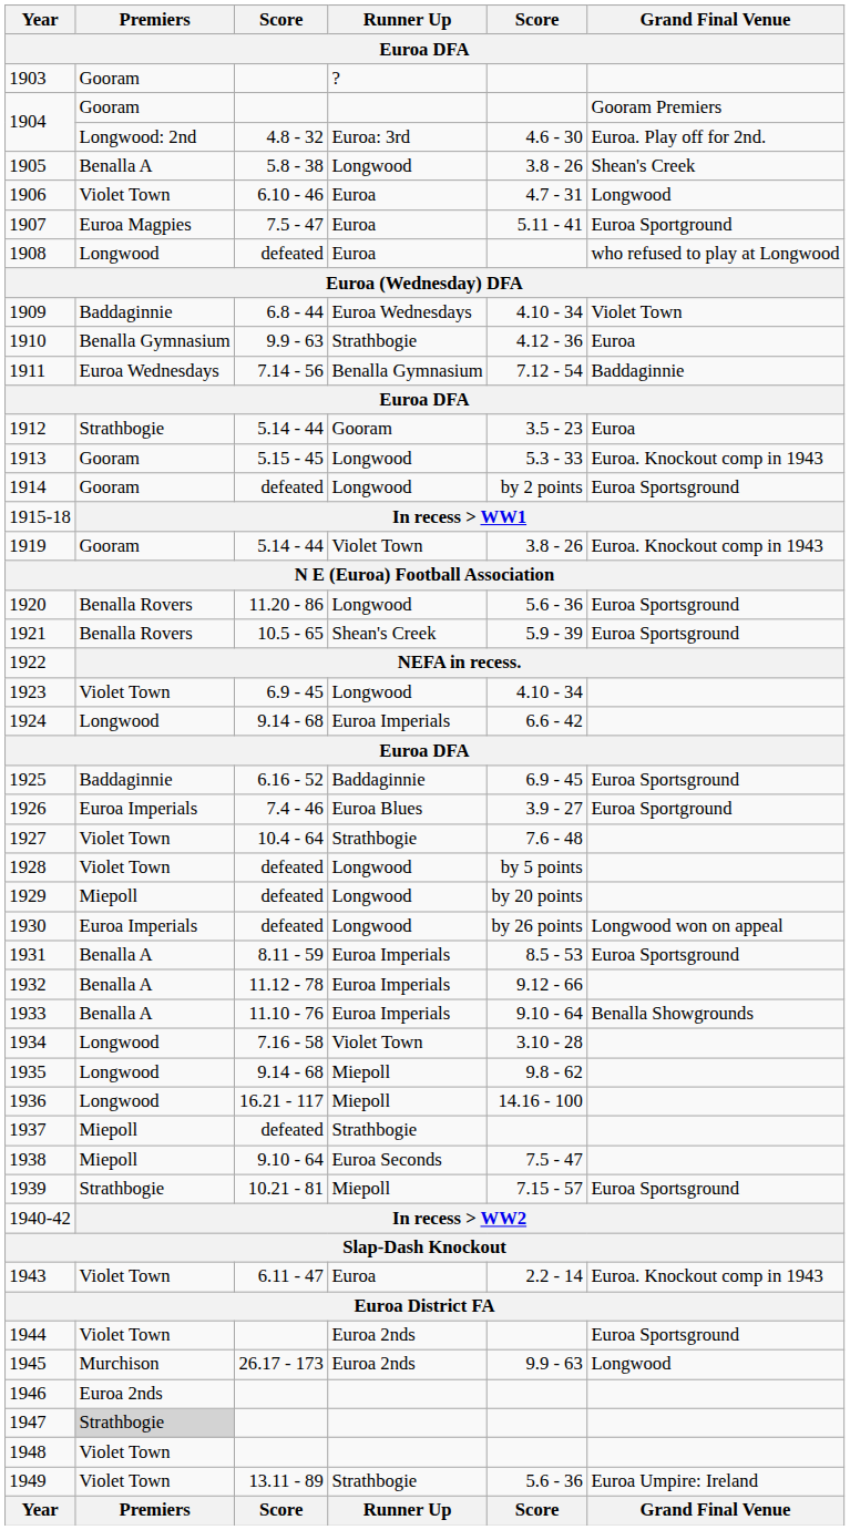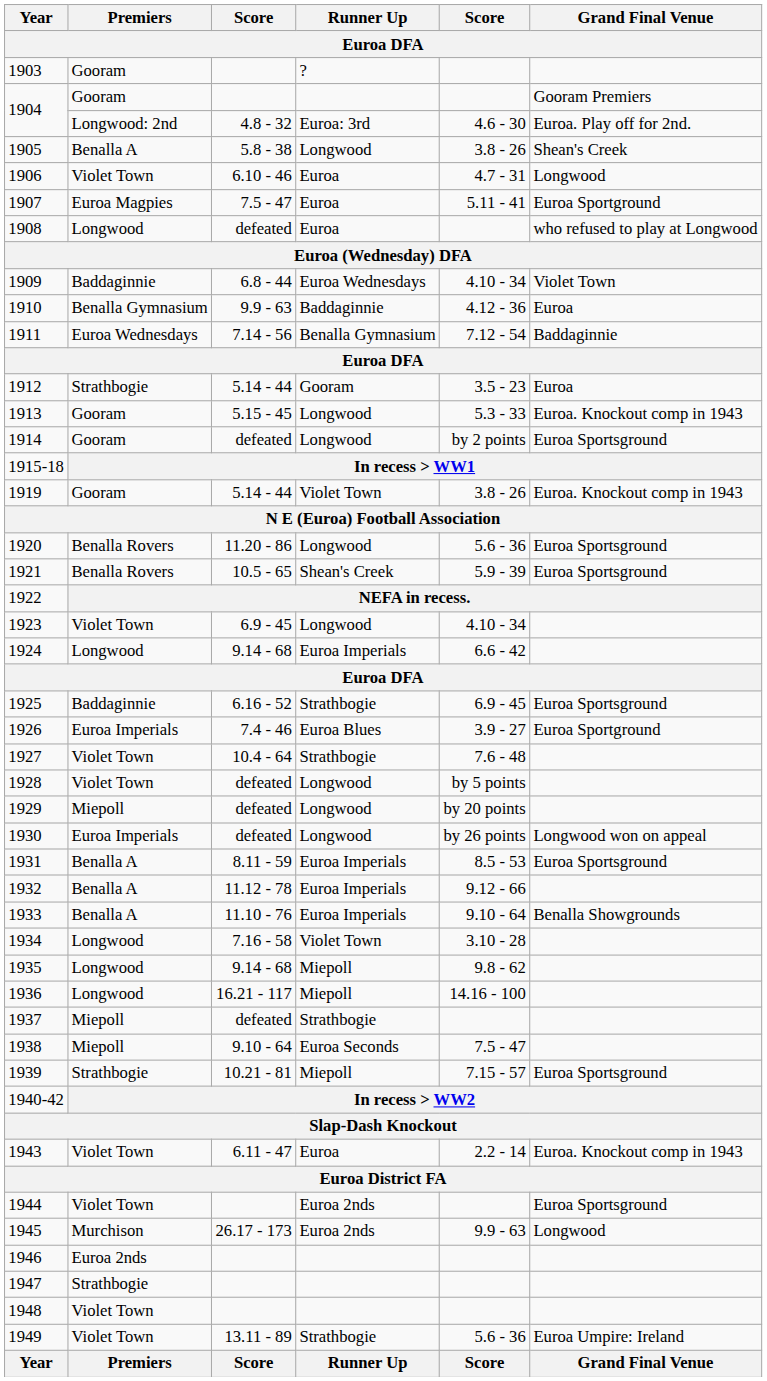1910 | Runner Up: Strathbogie -> Baddaginnie
1925 | Runner Up: Baddaginnie -> Strathbogie
1947 | Premiers: lightgrey background -> no background
